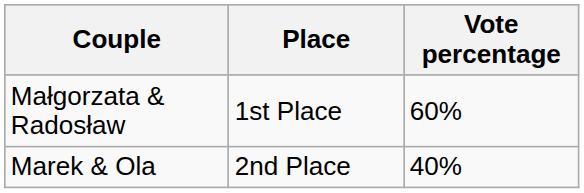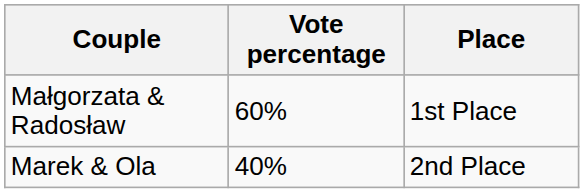columns swapped: Vote percentage <-> Place
